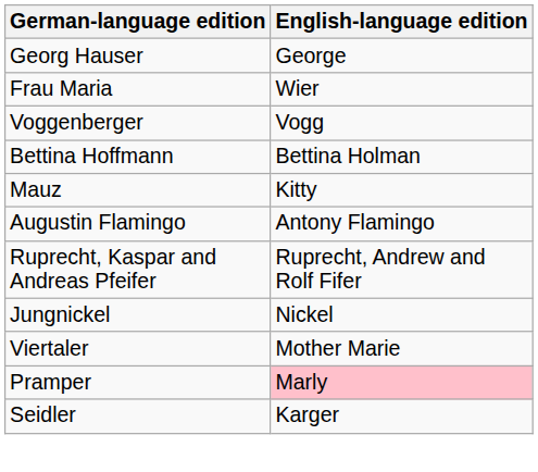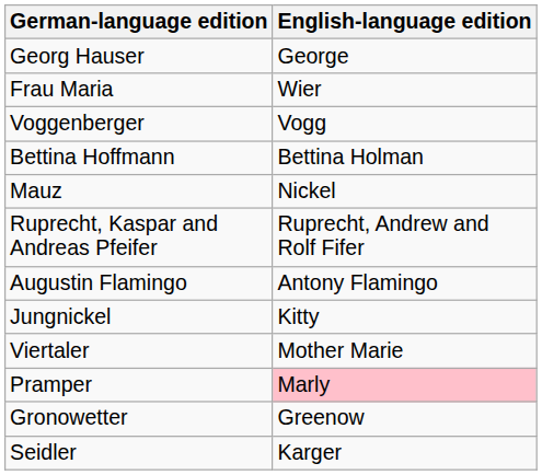Mauz | English-language edition: Kitty -> Nickel
rows swapped: Ruprecht, Kaspar and Andreas Pfeifer <-> Augustin Flamingo
Jungnickel | English-language edition: Nickel -> Kitty
+ row: Gronowetter | Greenow
